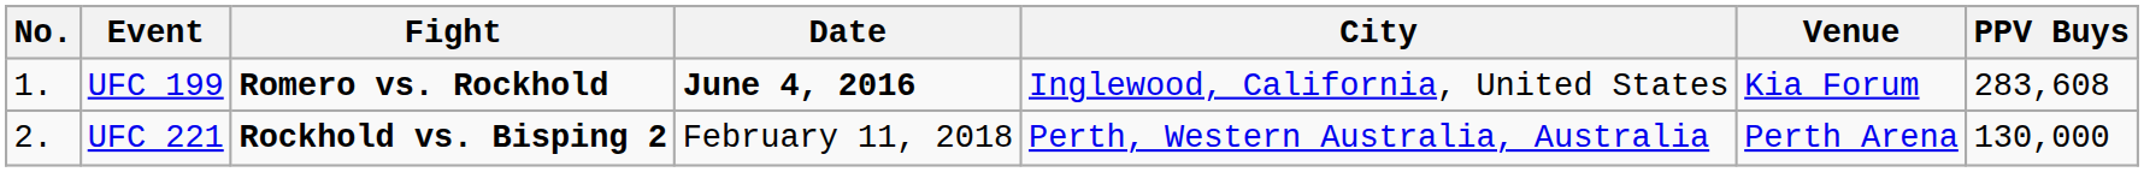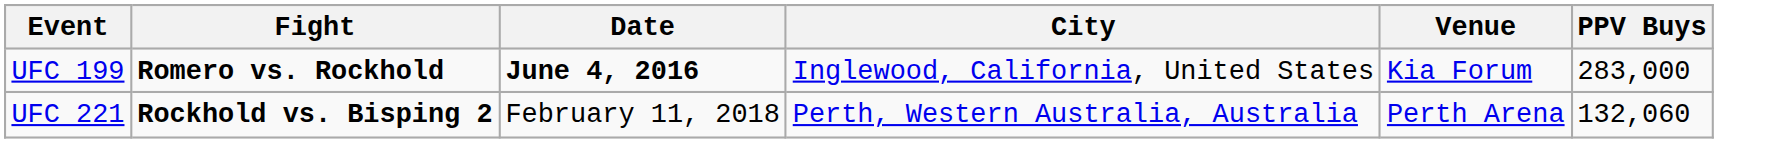- column: No. | 1. | 2.
UFC 199 | PPV Buys: 283,608 -> 283,000
UFC 221 | PPV Buys: 130,000 -> 132,060
